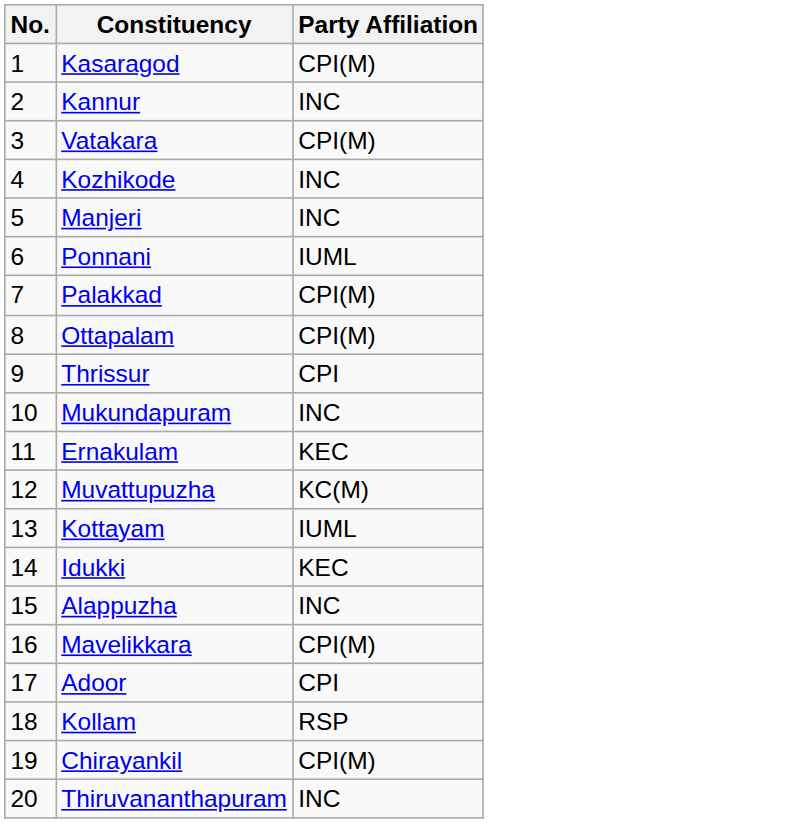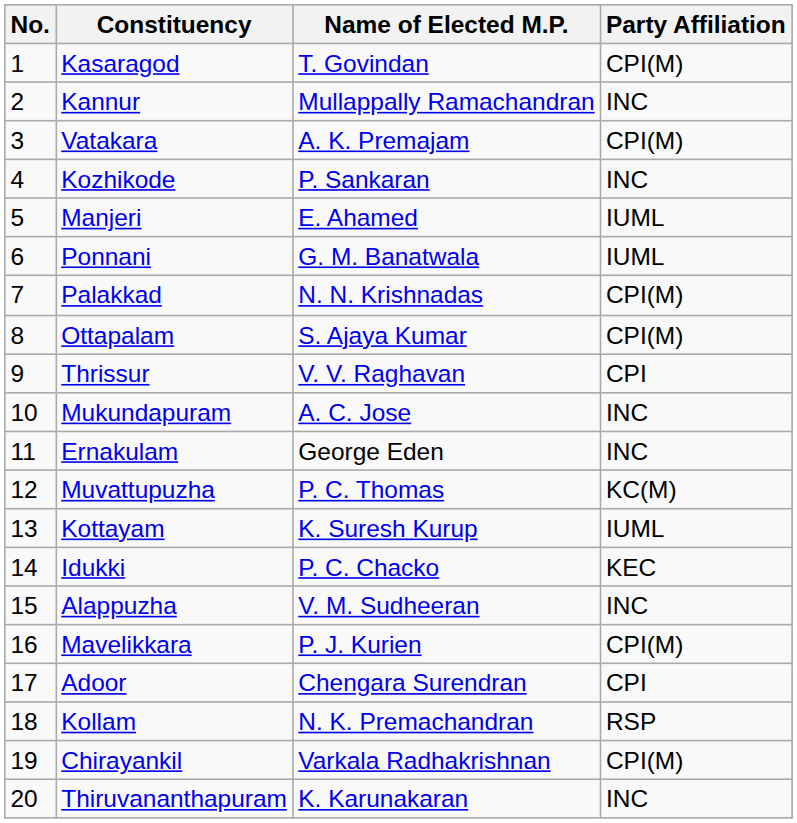+ column: Name of Elected M.P. | T. Govindan | Mullappally Ramachandran | A. K. Premajam | P. Sankaran | E. Ahamed | G. M. Banatwala | N. N. Krishnadas | S. Ajaya Kumar | V. V. Raghavan | A. C. Jose | George Eden | P. C. Thomas | K. Suresh Kurup | P. C. Chacko | V. M. Sudheeran | P. J. Kurien | Chengara Surendran | N. K. Premachandran | Varkala Radhakrishnan | K. Karunakaran
Manjeri | Party Affiliation: INC -> IUML
Ernakulam | Party Affiliation: KEC -> INC
